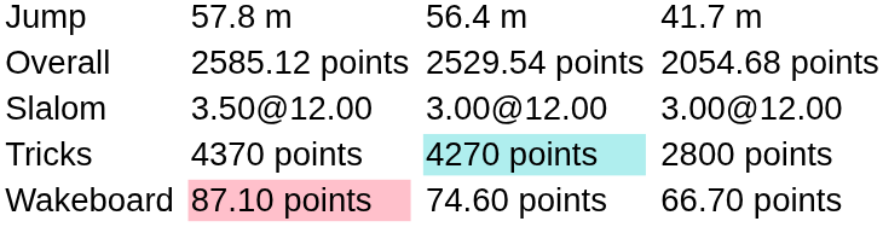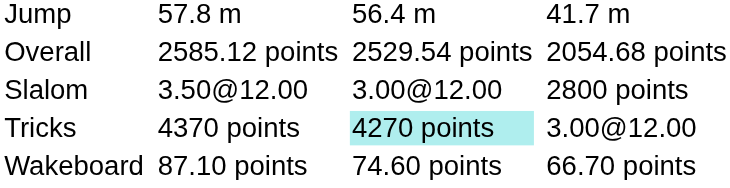Slalom | column 7: 3.00@12.00 -> 2800 points
Tricks | column 7: 2800 points -> 3.00@12.00
Wakeboard | column 3: pink background -> no background
